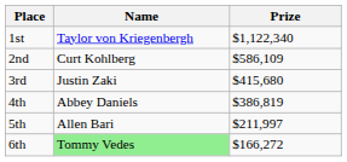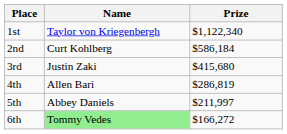2nd | Prize: $586,109 -> $586,184
4th | Name: Abbey Daniels -> Allen Bari
4th | Prize: $386,819 -> $286,819
5th | Name: Allen Bari -> Abbey Daniels
